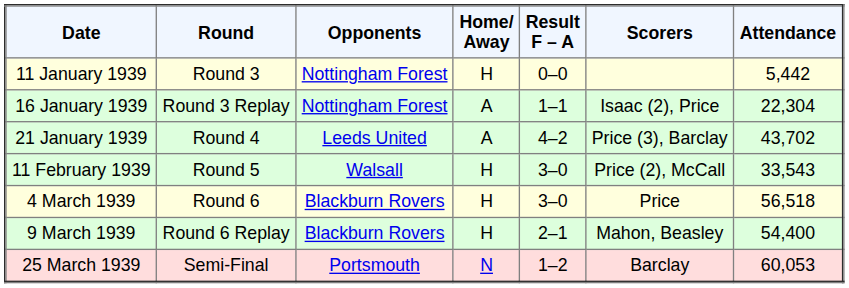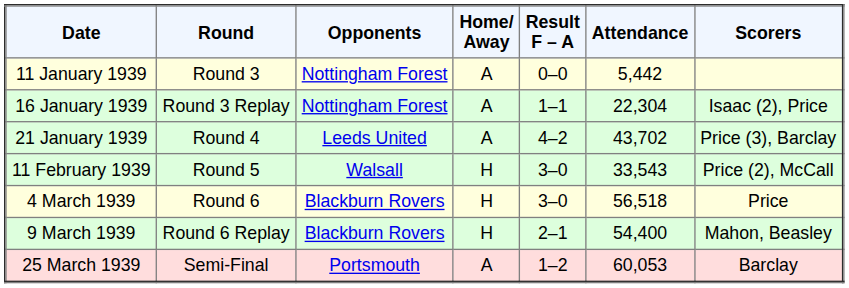columns swapped: Scorers <-> Attendance
11 January 1939 | Home/ Away: H -> A
25 March 1939 | Home/ Away: N -> A
